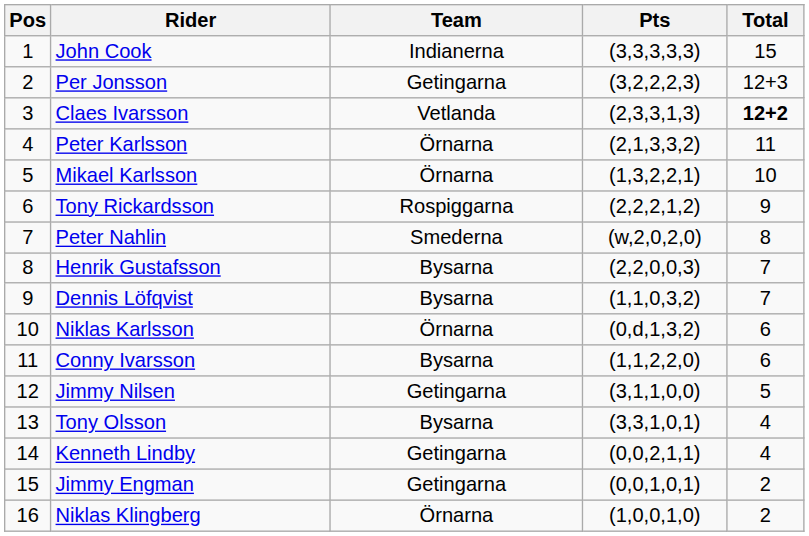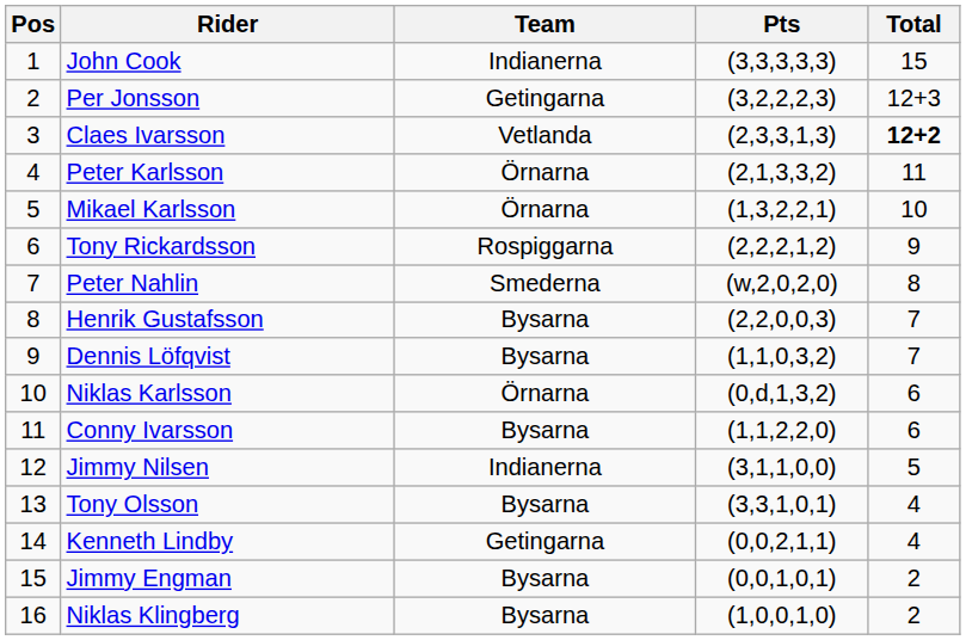Jimmy Nilsen | Team: Getingarna -> Indianerna
Jimmy Engman | Team: Getingarna -> Bysarna
Niklas Klingberg | Team: Örnarna -> Bysarna
